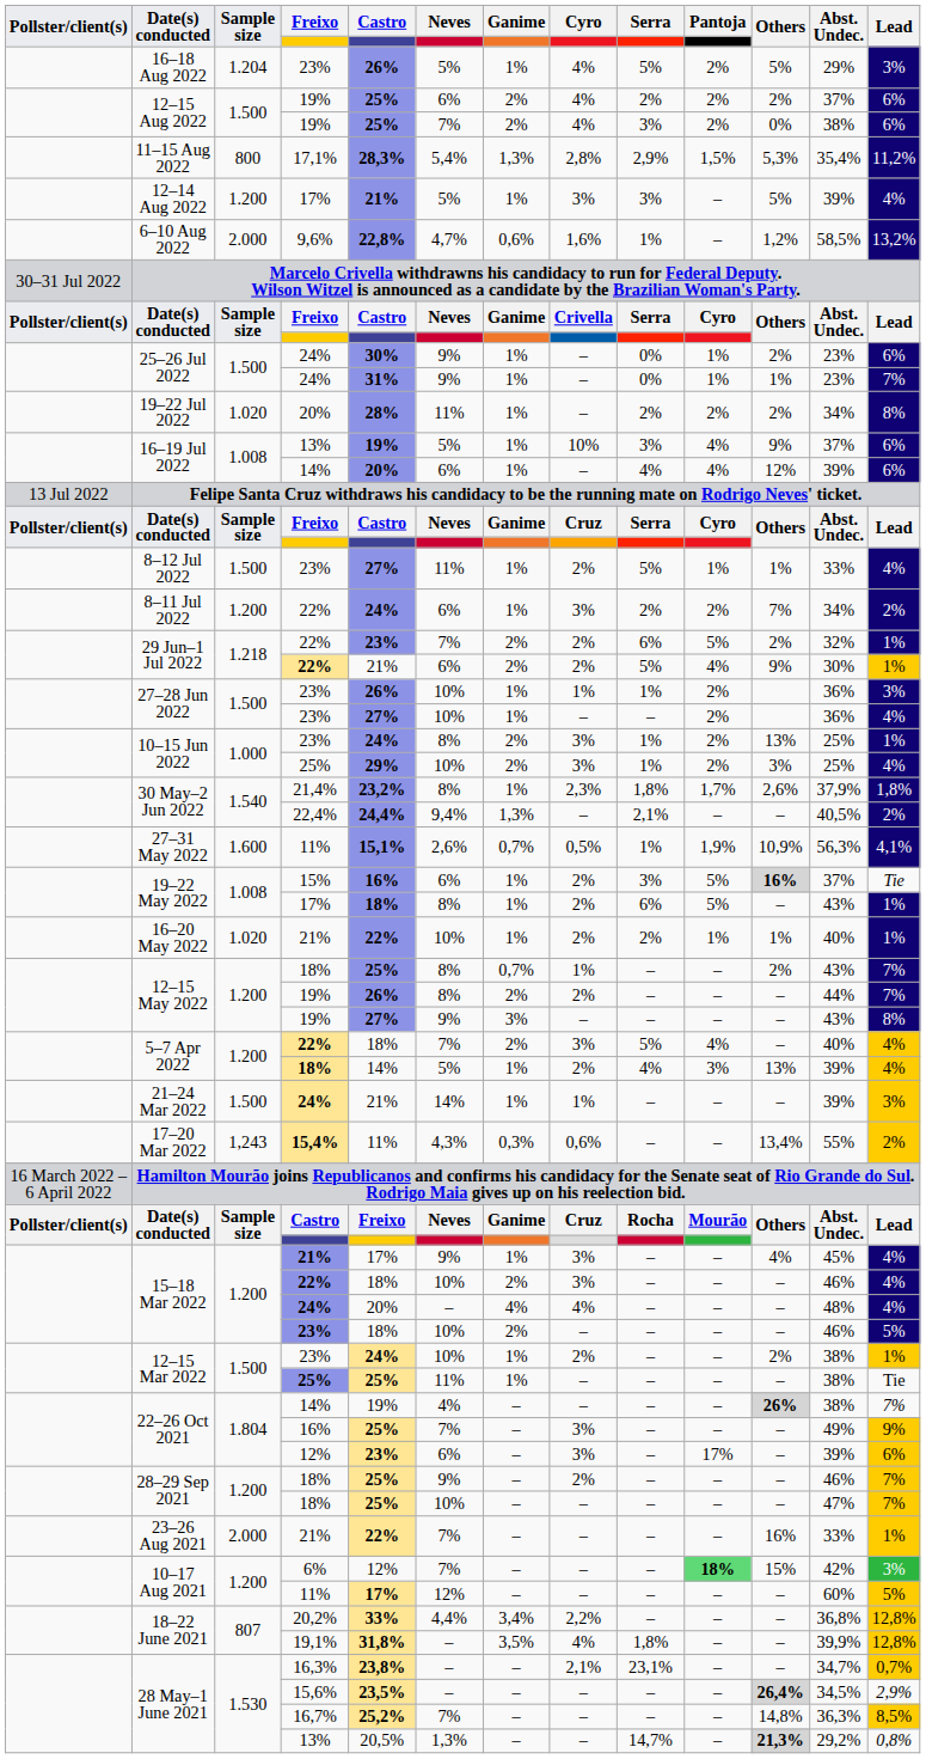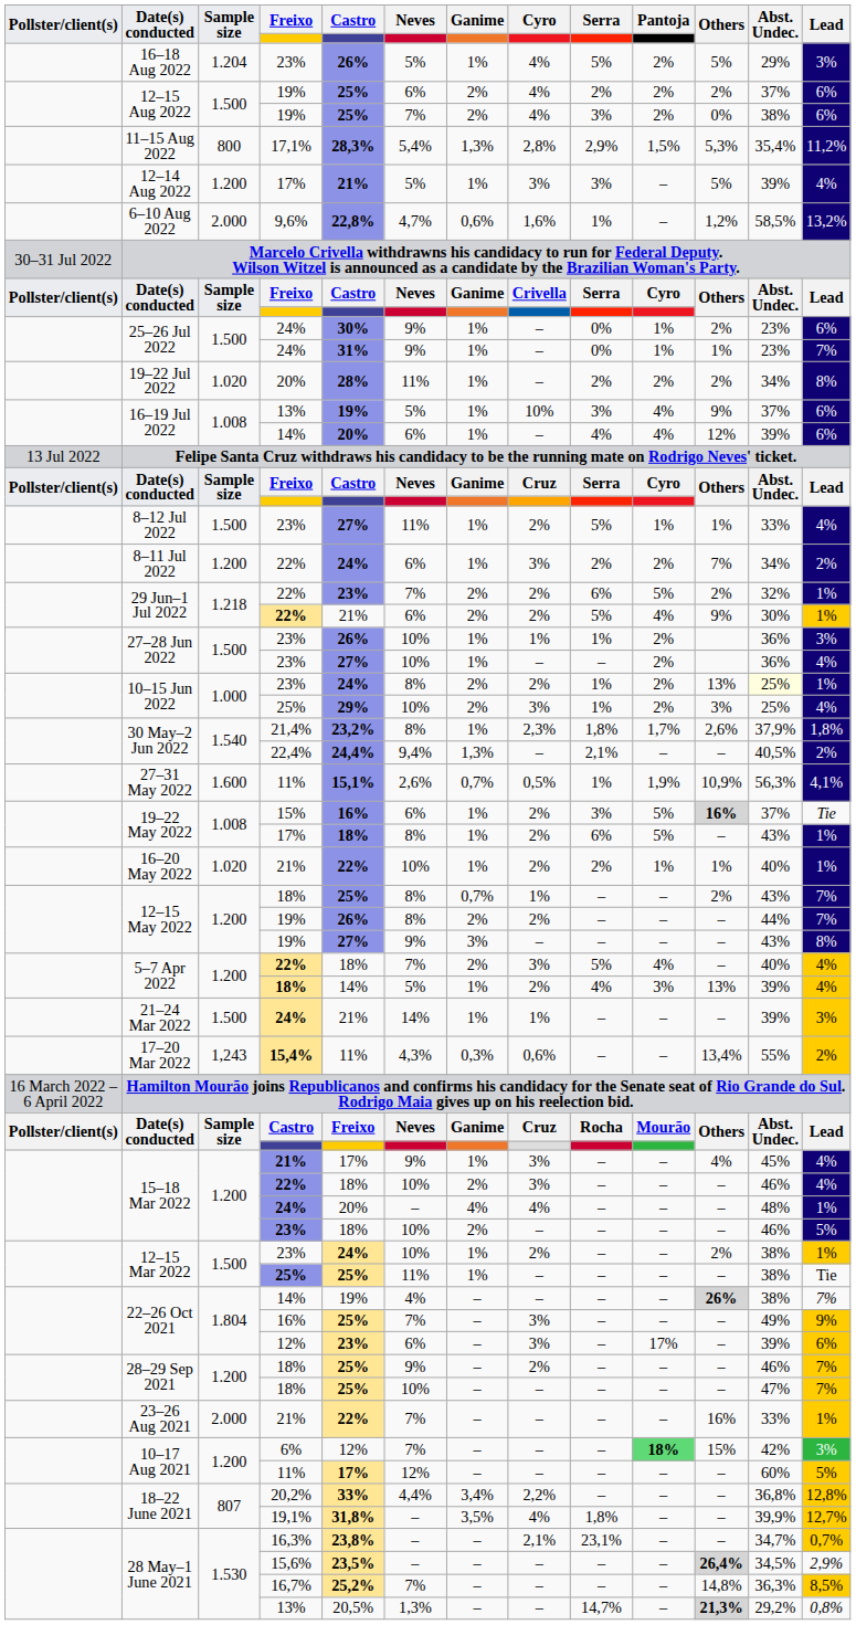10–15 Jun 2022 / 23% | Cyro: 3% -> 2%
10–15 Jun 2022 / 23% | Abst. Undec.: no background -> lightyellow background
15–18 Mar 2022 / 24% | Lead: 4% -> 1%
18–22 June 2021 / 19,1% | Lead: 12,8% -> 12,7%
